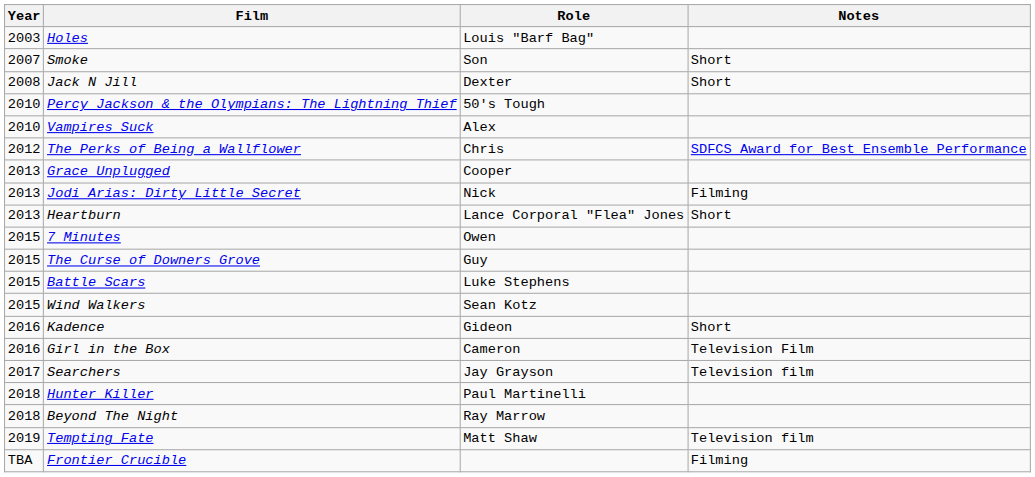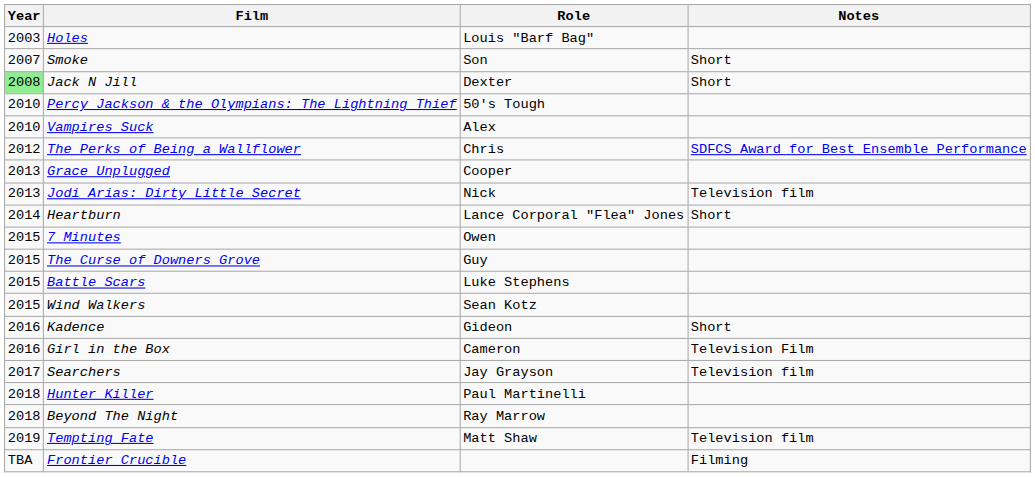Jack N Jill | Year: no background -> lightgreen background
Jodi Arias: Dirty Little Secret | Notes: Filming -> Television film
Heartburn | Year: 2013 -> 2014
